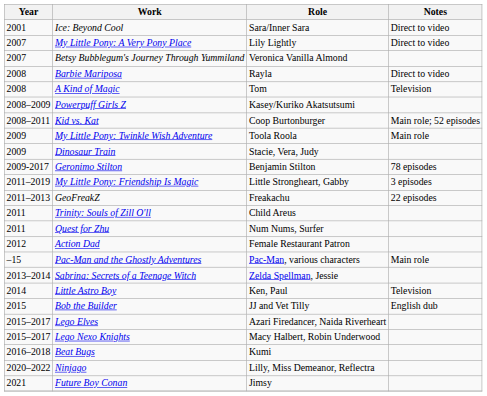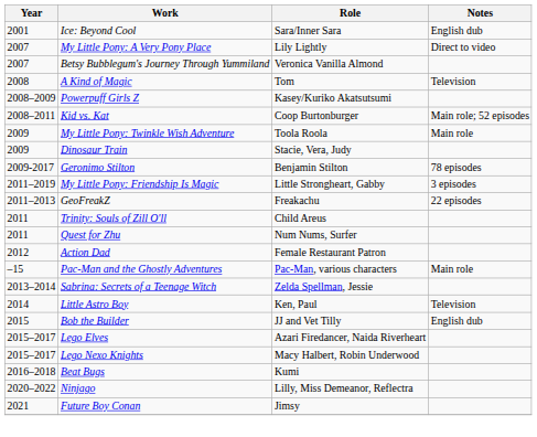Ice: Beyond Cool | Notes: Direct to video -> English dub
- row: 2008 | Barbie Mariposa | Rayla | Direct to video
